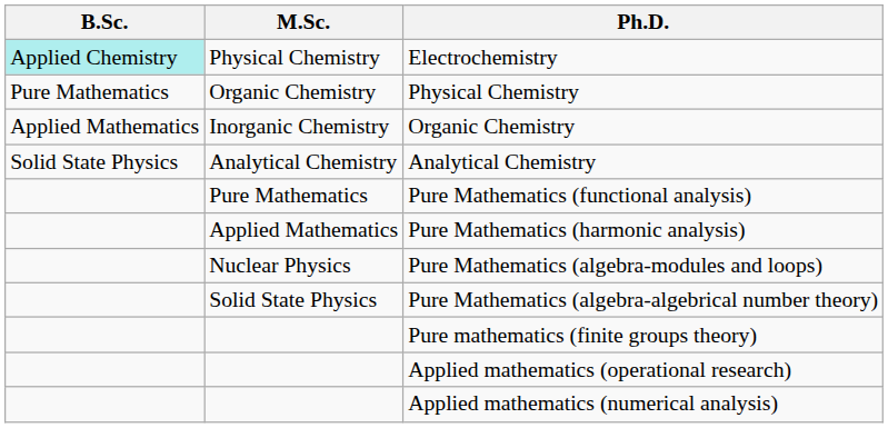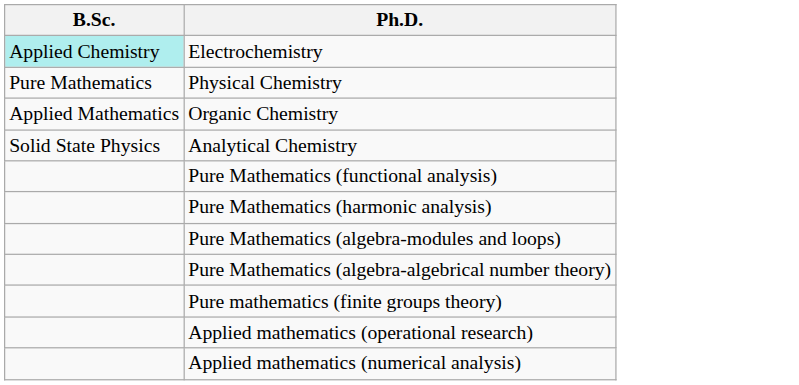- column: M.Sc. | Physical Chemistry | Organic Chemistry | Inorganic Chemistry | Analytical Chemistry | Pure Mathematics | Applied Mathematics | Nuclear Physics | Solid State Physics
